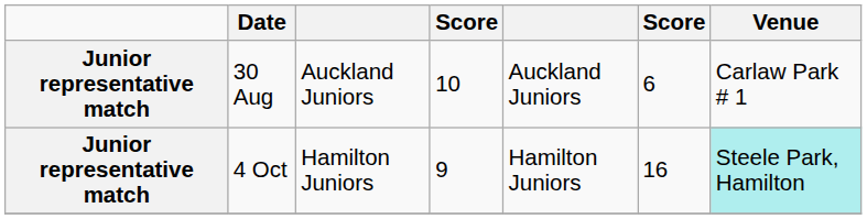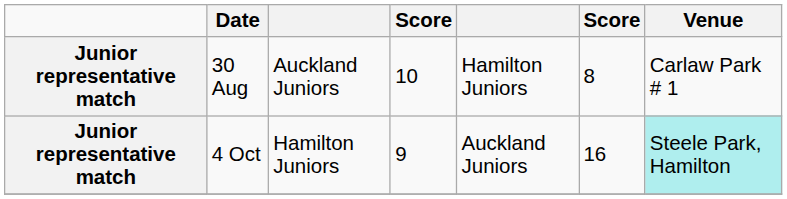30 Aug | column 5: Auckland Juniors -> Hamilton Juniors
30 Aug | column 6: 6 -> 8
4 Oct | column 5: Hamilton Juniors -> Auckland Juniors
